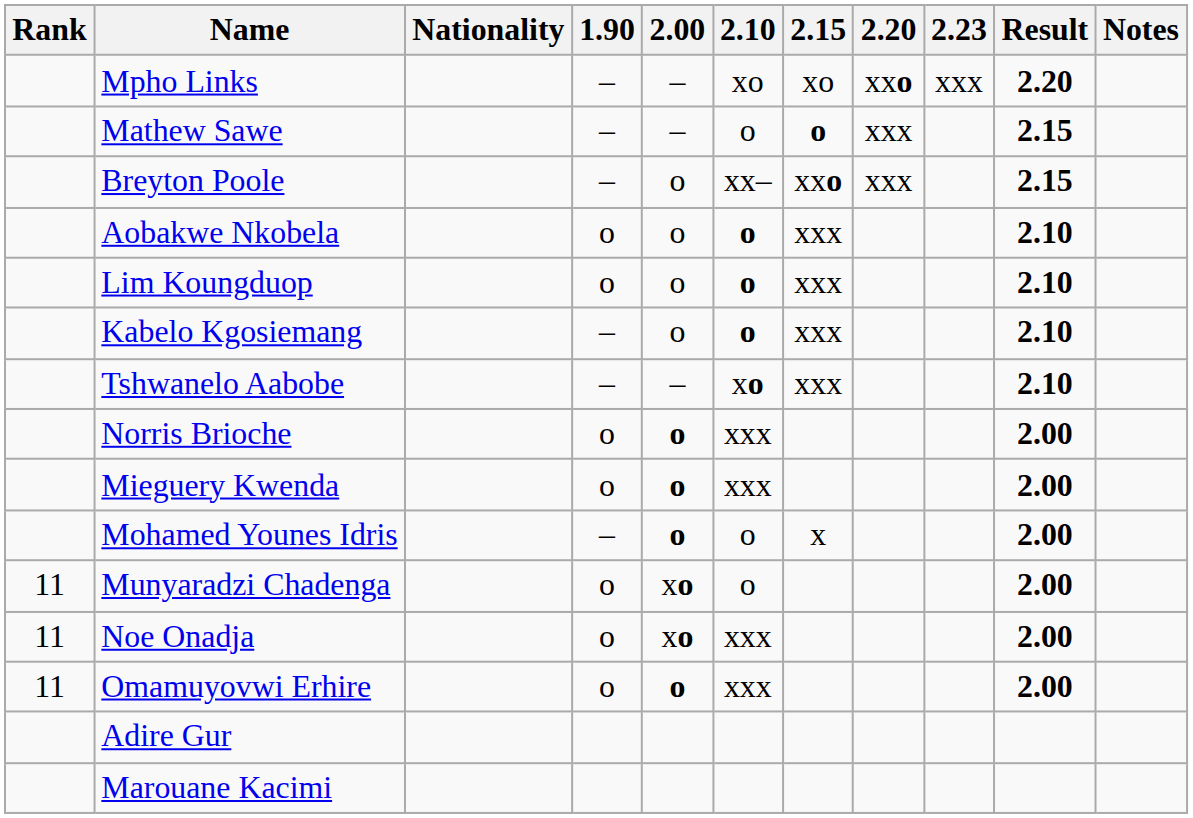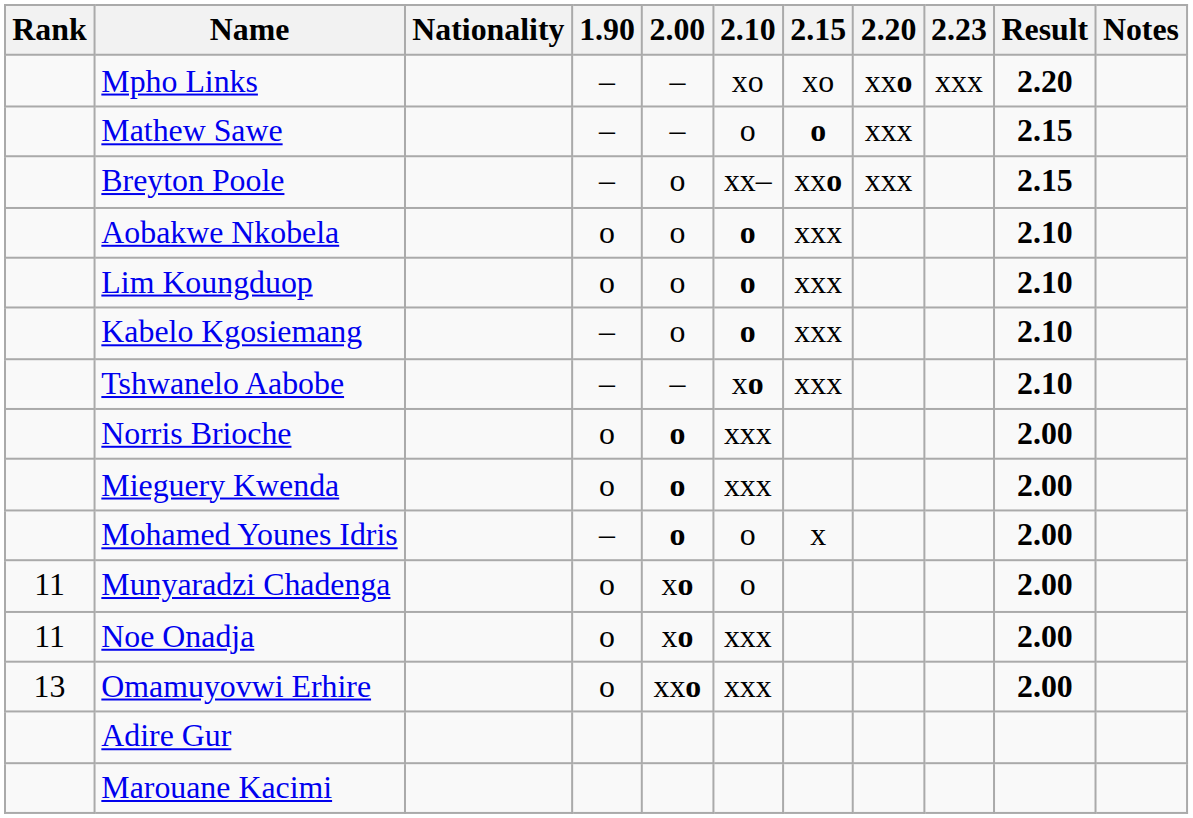Omamuyovwi Erhire | Rank: 11 -> 13
Omamuyovwi Erhire | 2.00: o -> xxo
